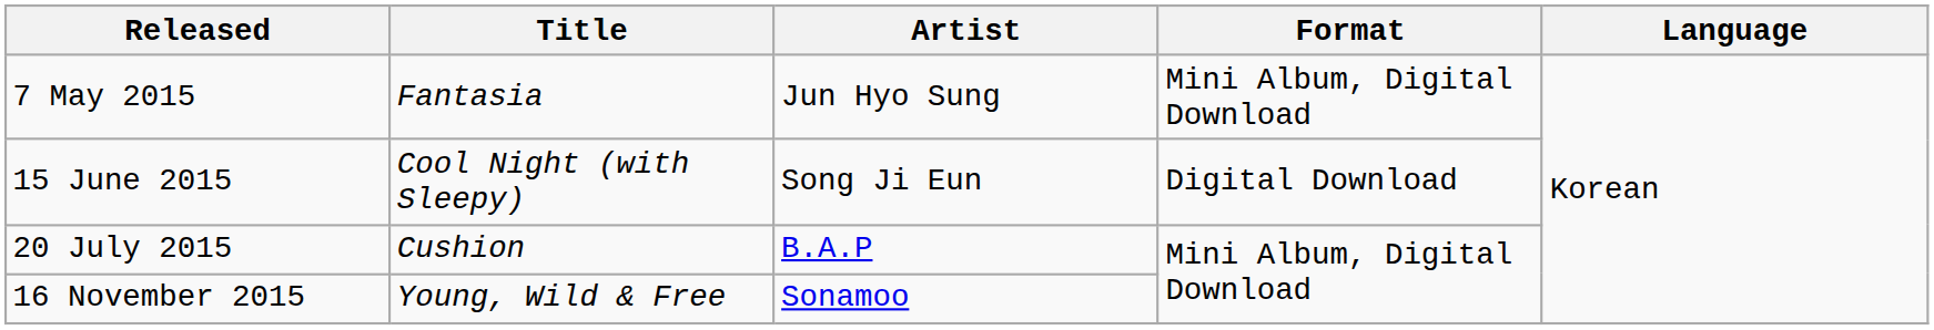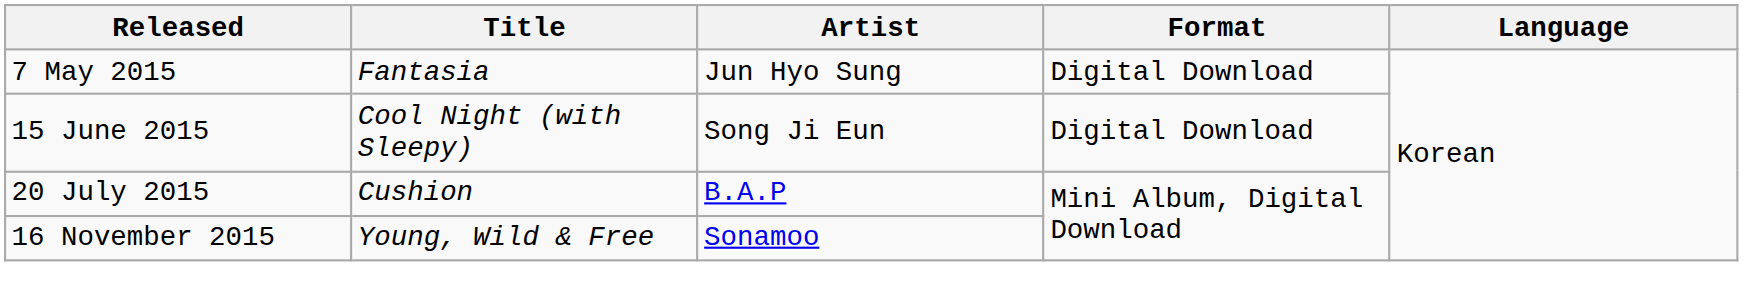7 May 2015 | Format: Mini Album, Digital Download -> Digital Download
